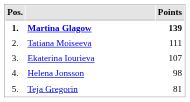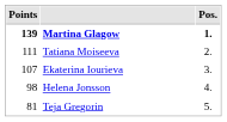columns swapped: Pos. <-> Points
